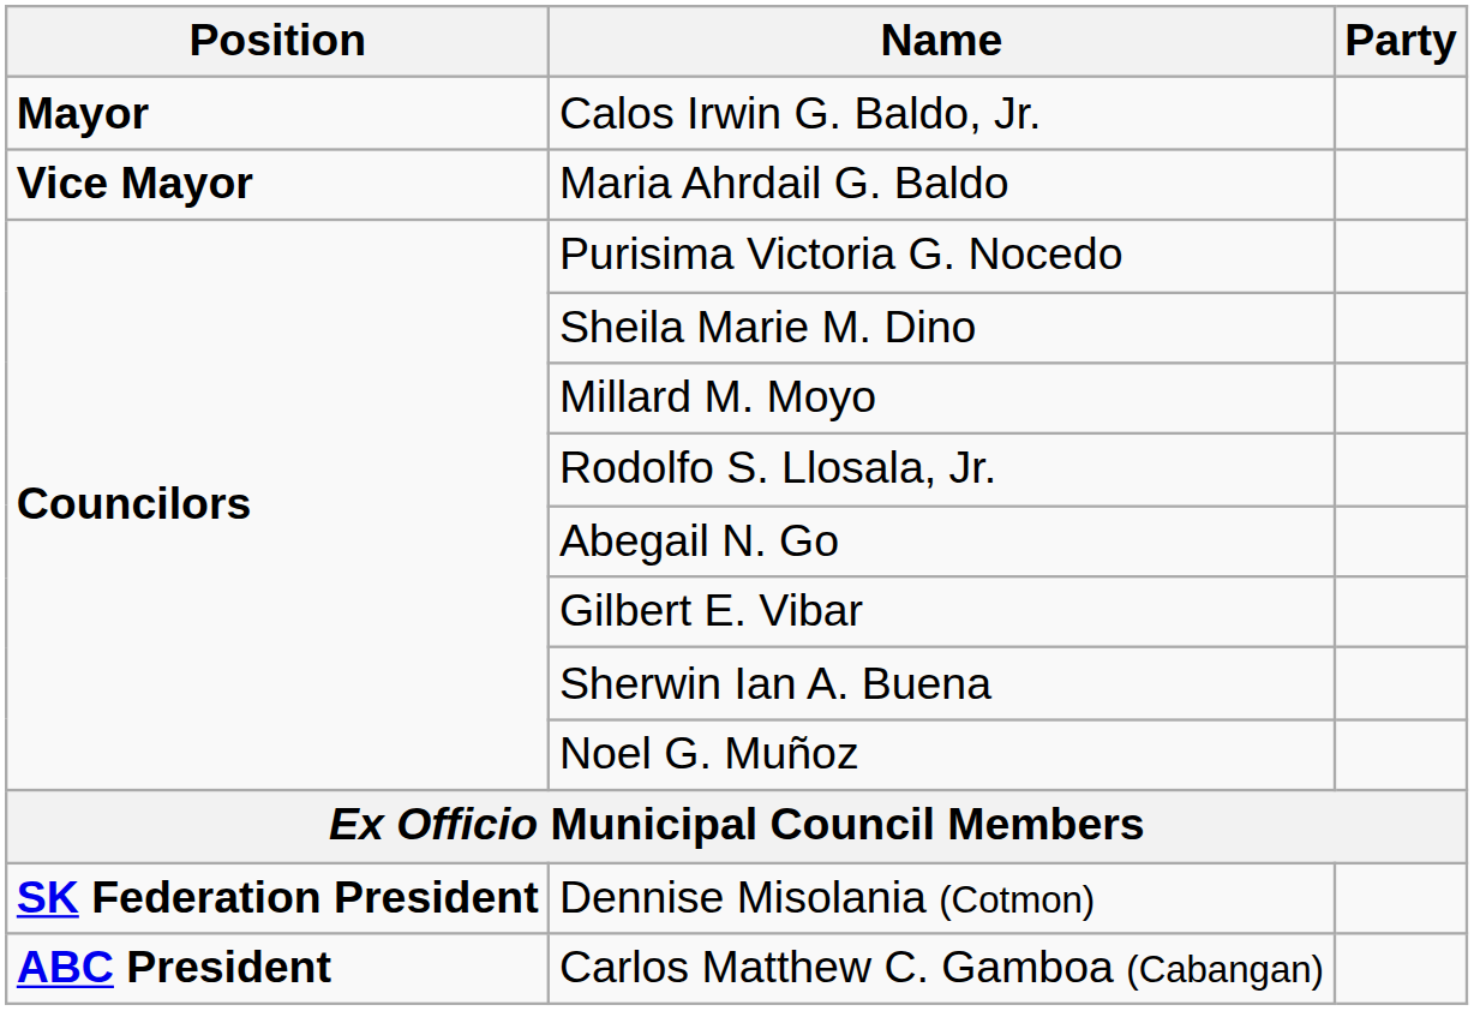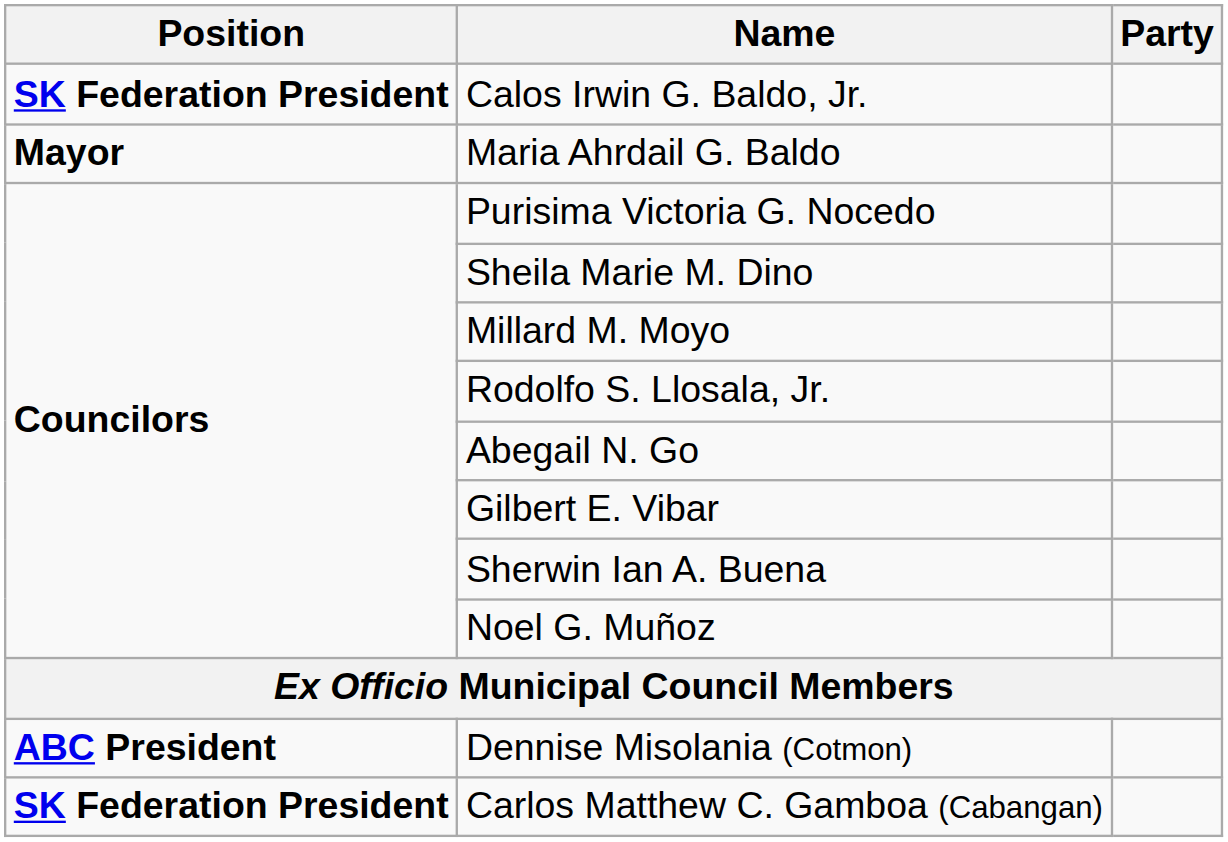Calos Irwin G. Baldo, Jr. | Position: Mayor -> SK Federation President
Maria Ahrdail G. Baldo | Position: Vice Mayor -> Mayor
Dennise Misolania (Cotmon) | Position: SK Federation President -> ABC President
Carlos Matthew C. Gamboa (Cabangan) | Position: ABC President -> SK Federation President
